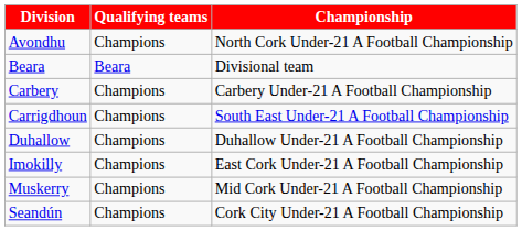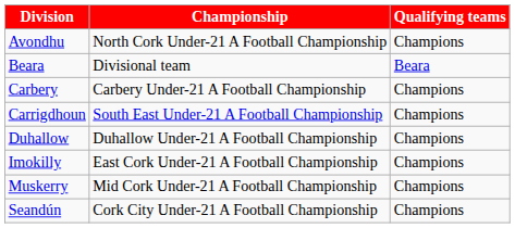columns swapped: Championship <-> Qualifying teams
